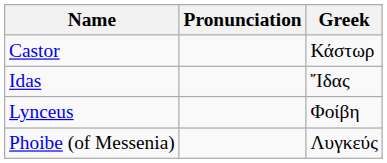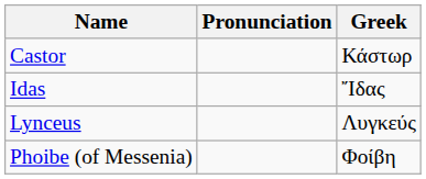Lynceus | Greek: Φοίβη -> Λυγκεύς
Phoibe (of Messenia) | Greek: Λυγκεύς -> Φοίβη
